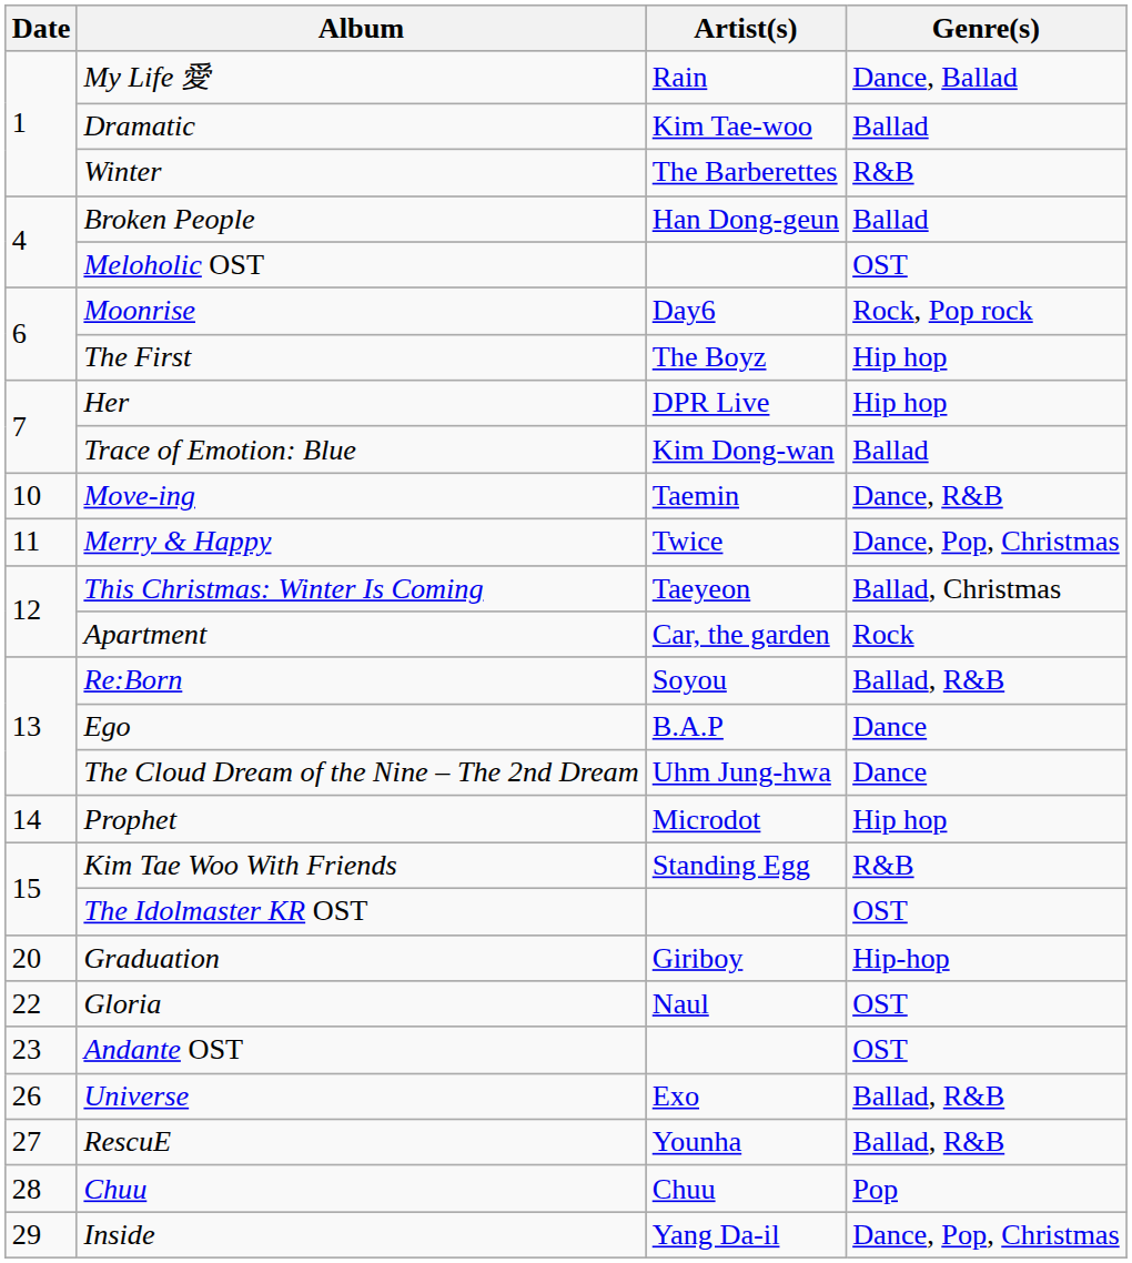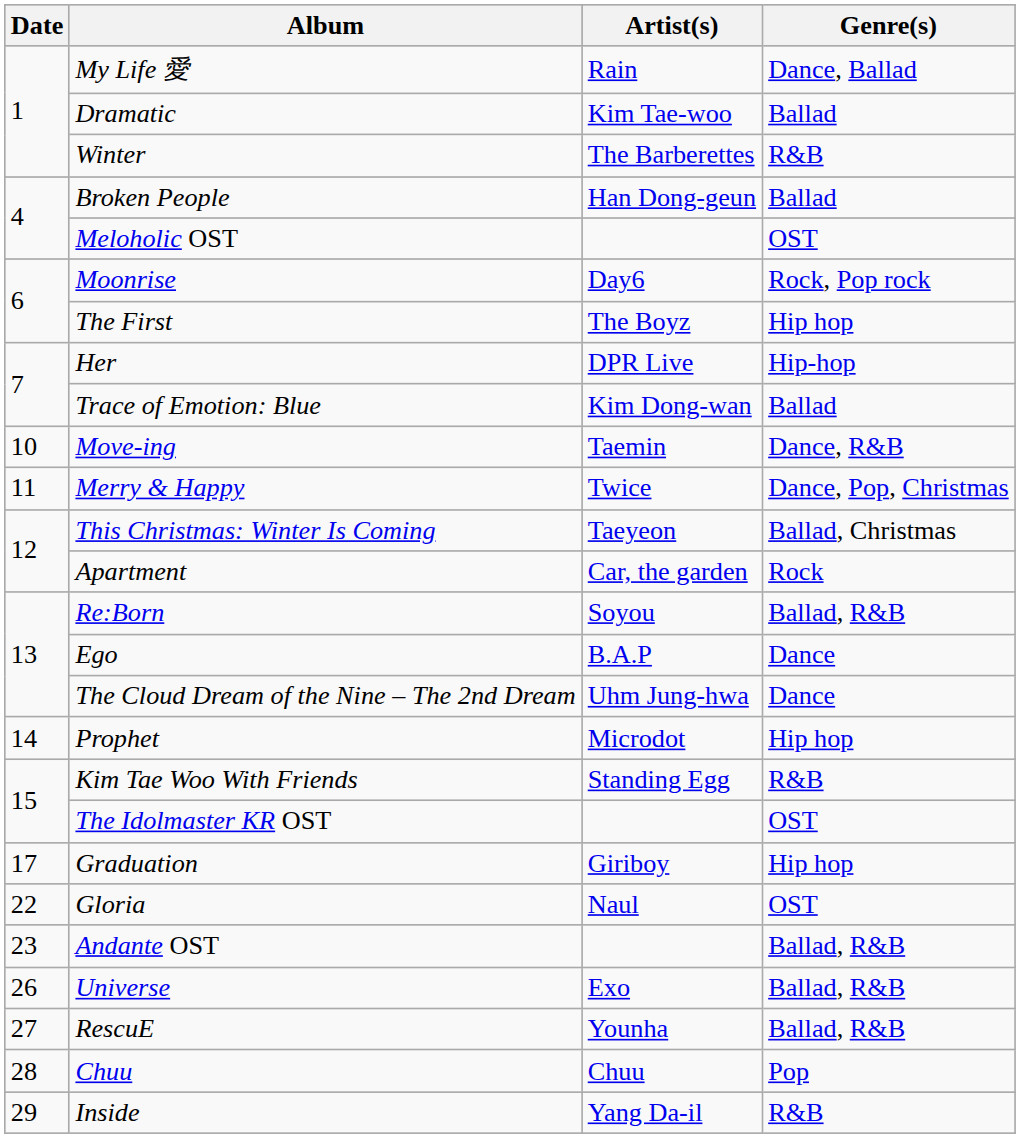Her | Genre(s): Hip hop -> Hip-hop
Graduation | Date: 20 -> 17
Graduation | Genre(s): Hip-hop -> Hip hop
Andante OST | Genre(s): OST -> Ballad, R&B
Inside | Genre(s): Dance, Pop, Christmas -> R&B
